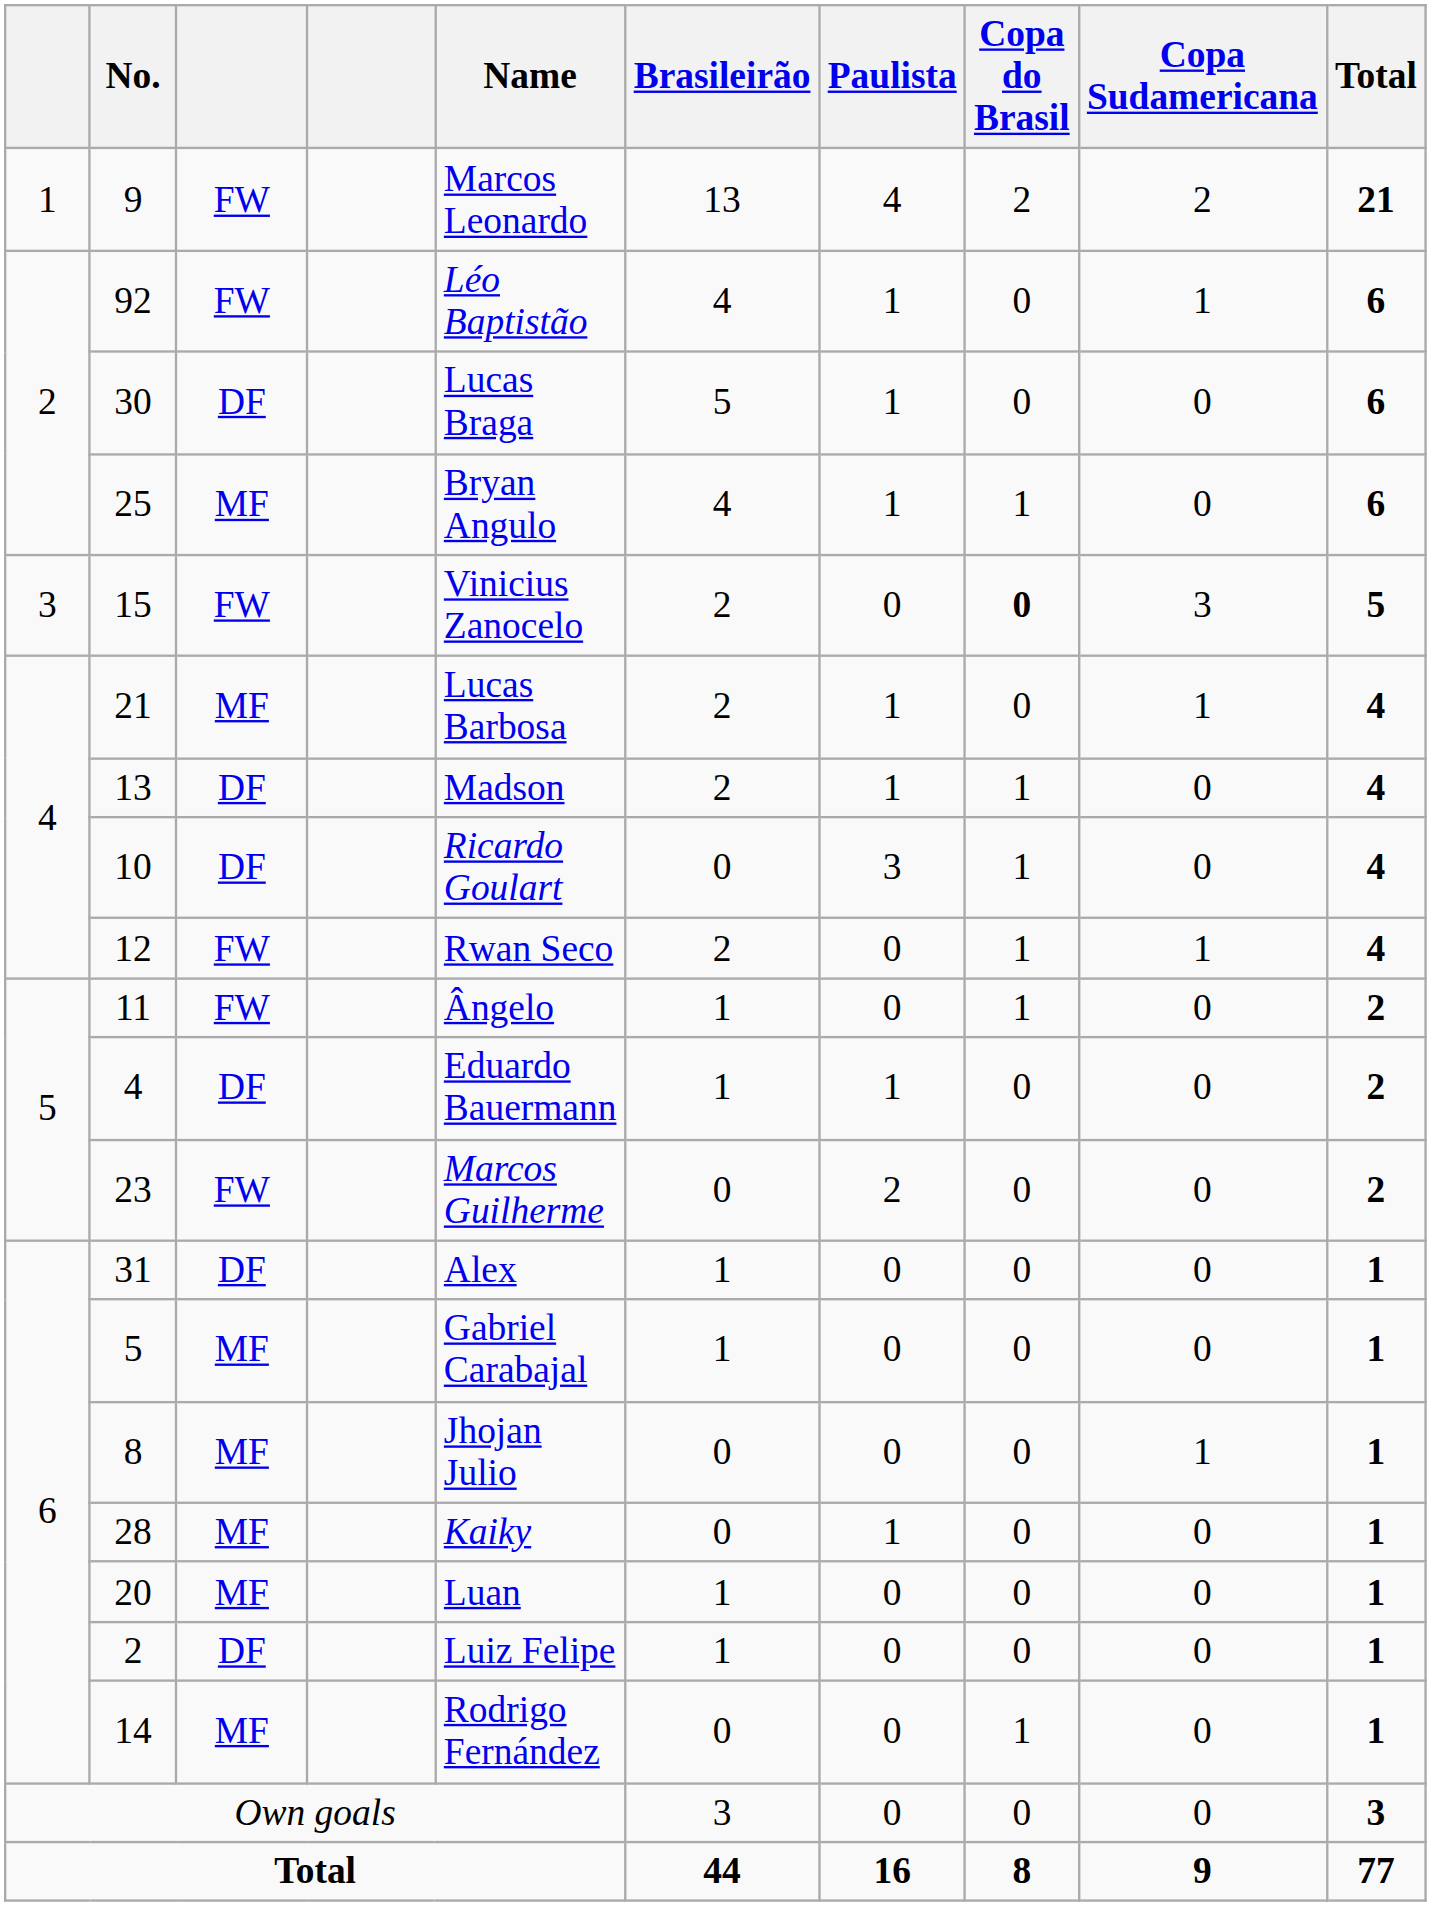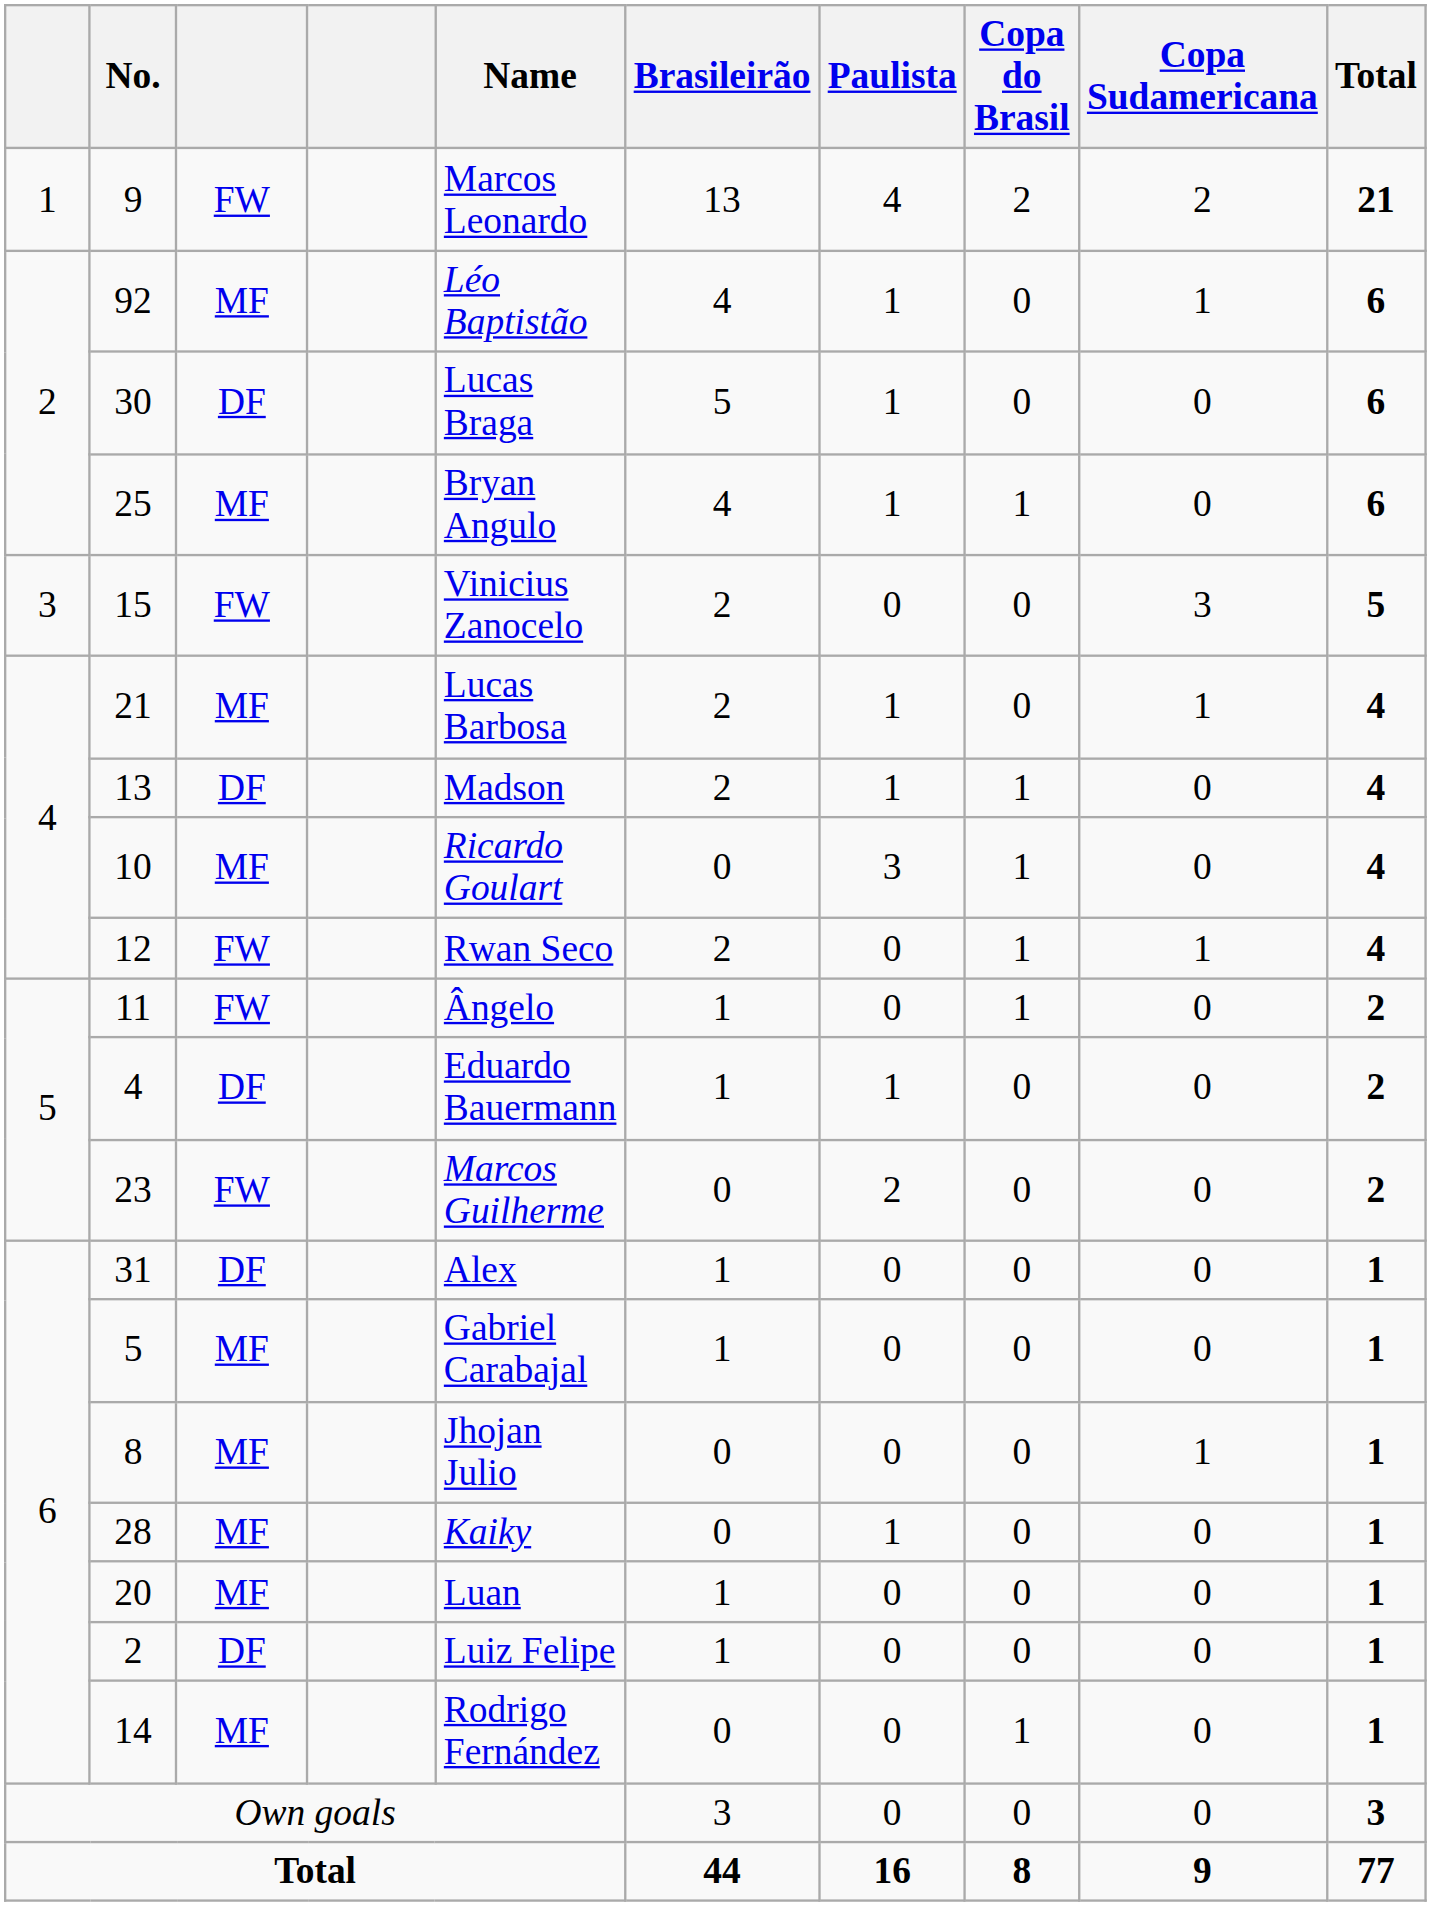92 | column 3: FW -> MF
15 | Copa do Brasil: bold -> normal
10 | column 3: DF -> MF
